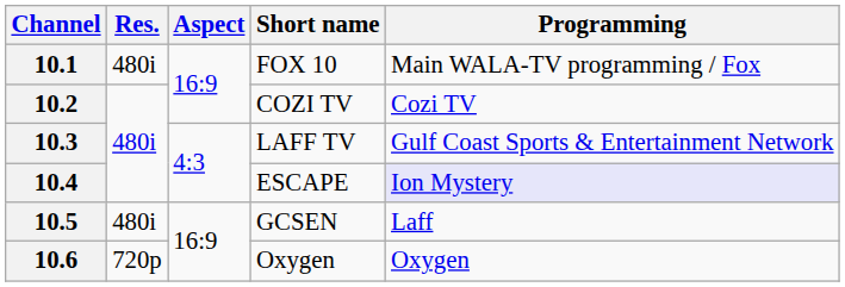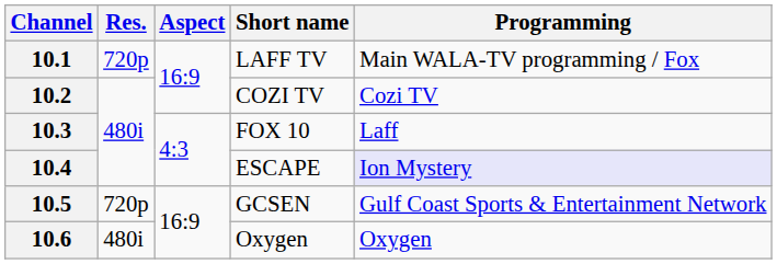10.1 | Res.: 480i -> 720p
10.1 | Short name: FOX 10 -> LAFF TV
10.3 | Short name: LAFF TV -> FOX 10
10.3 | Programming: Gulf Coast Sports & Entertainment Network -> Laff
10.5 | Res.: 480i -> 720p
10.5 | Programming: Laff -> Gulf Coast Sports & Entertainment Network
10.6 | Res.: 720p -> 480i
